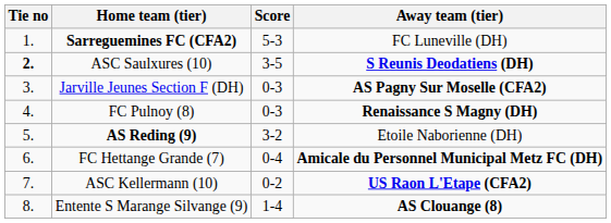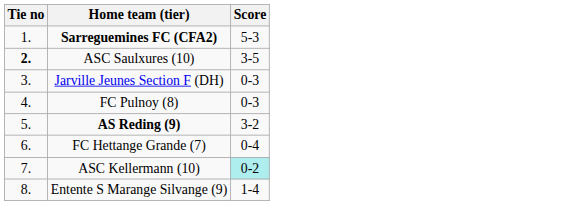- column: Away team (tier) | FC Luneville (DH) | S Reunis Deodatiens (DH) | AS Pagny Sur Moselle (CFA2) | Renaissance S Magny (DH) | Etoile Naborienne (DH) | Amicale du Personnel Municipal Metz FC (DH) | US Raon L'Etape (CFA2) | AS Clouange (8)
ASC Kellermann (10) | Score: no background -> paleturquoise background
